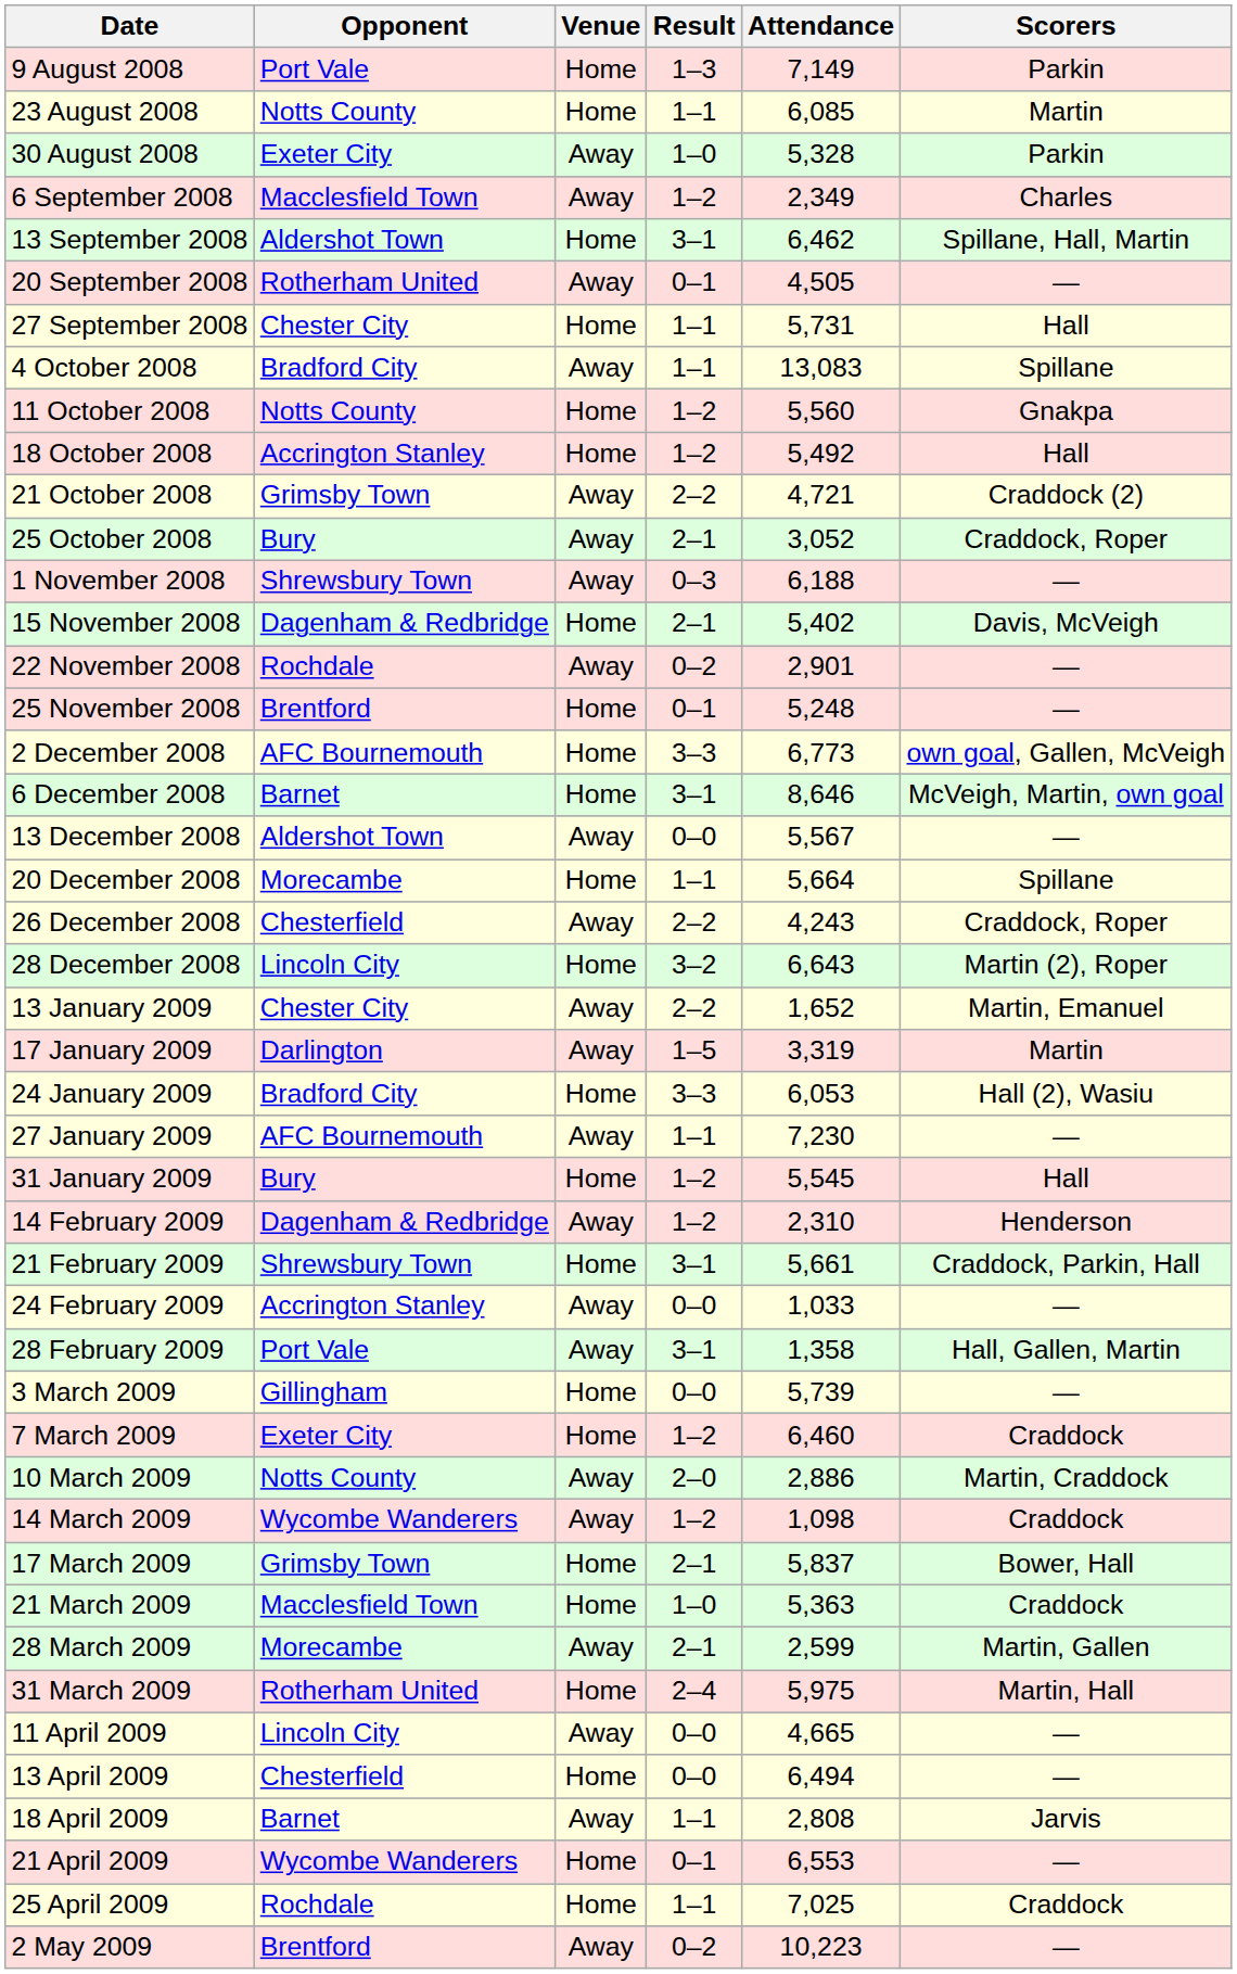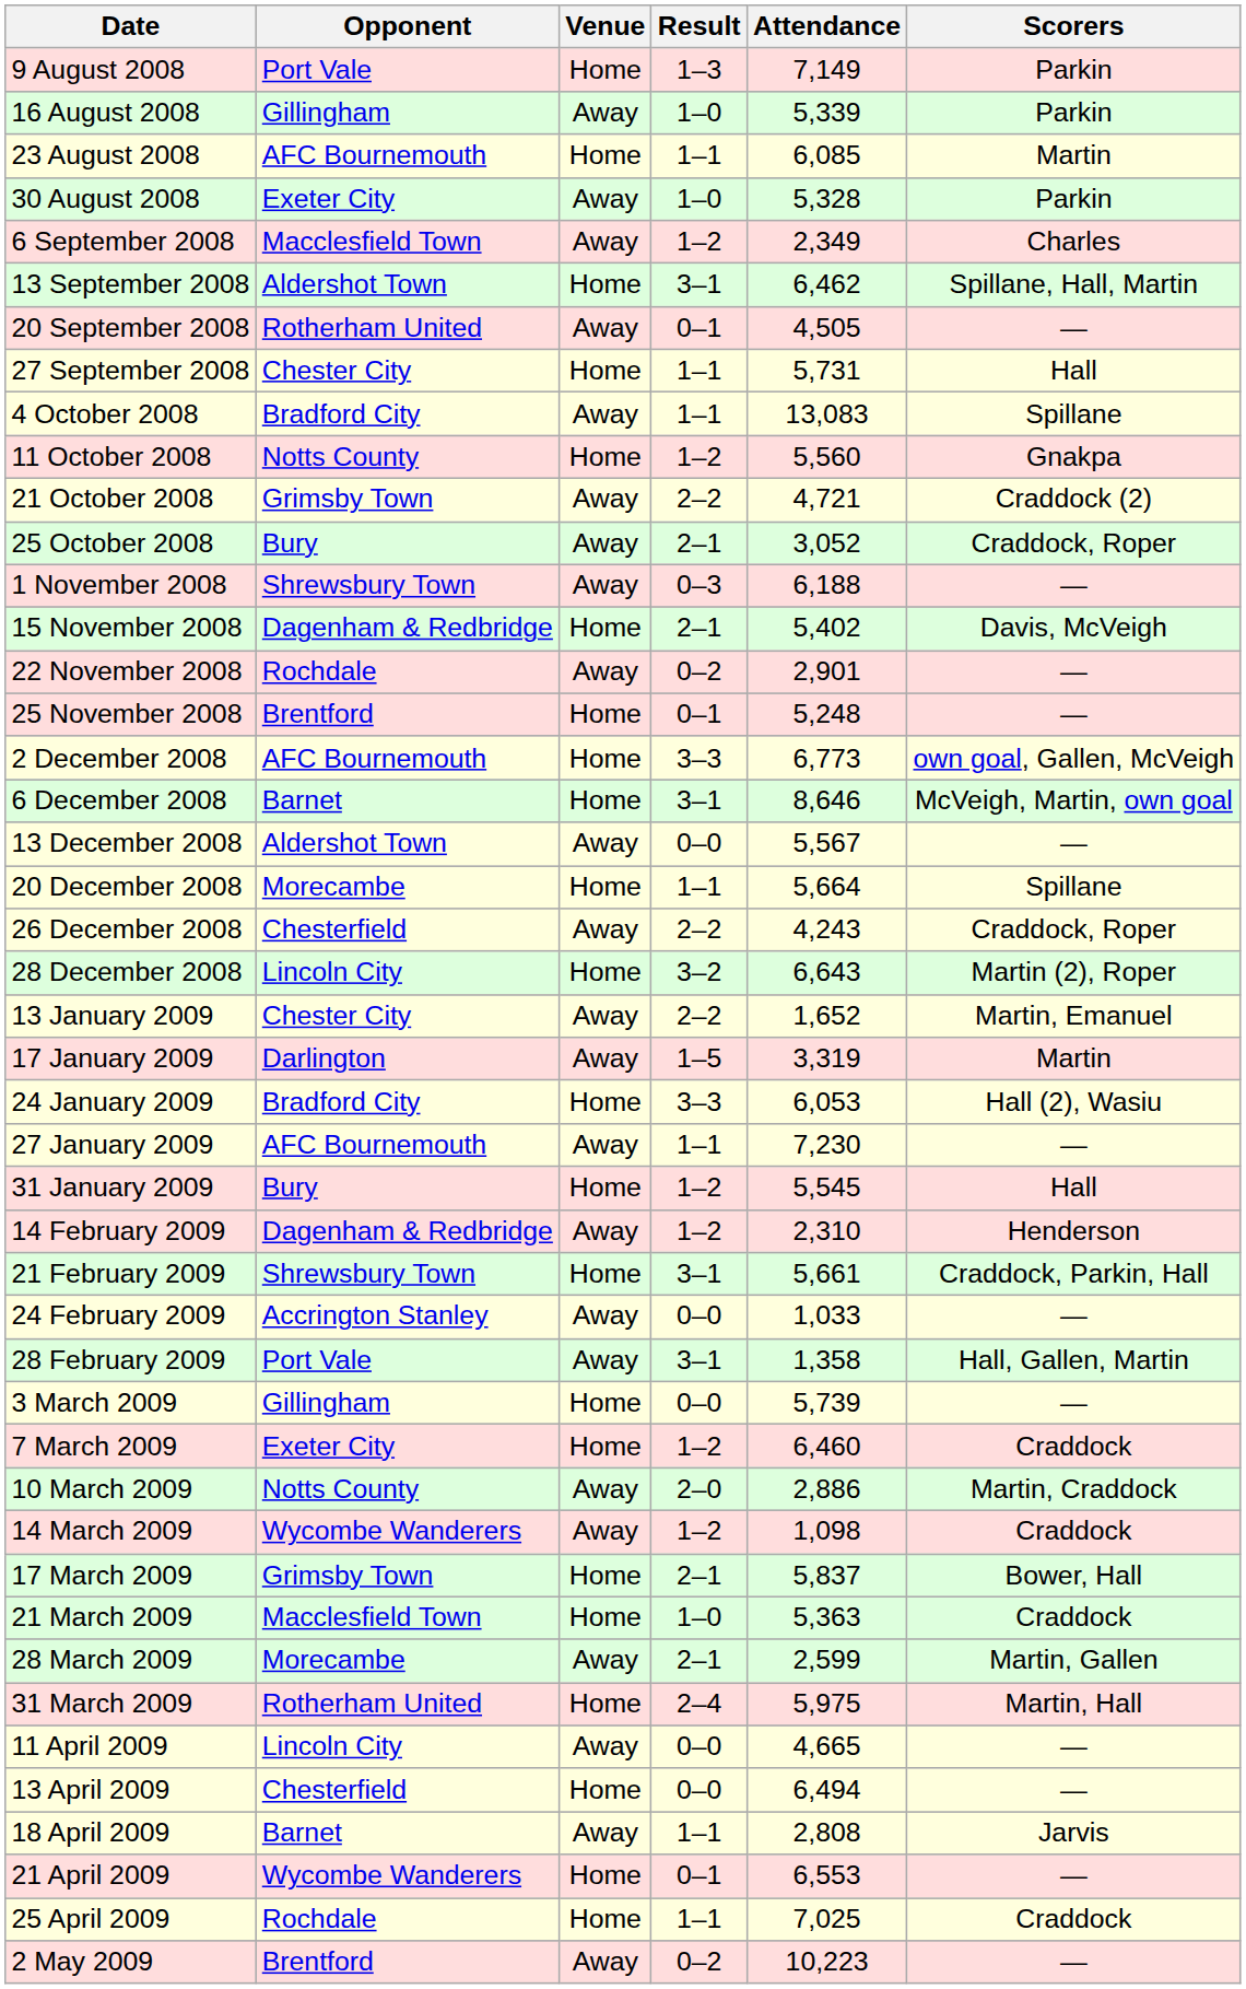+ row: 16 August 2008 | Gillingham | Away | 1–0 | 5,339 | Parkin
23 August 2008 | Opponent: Notts County -> AFC Bournemouth
- row: 18 October 2008 | Accrington Stanley | Home | 1–2 | 5,492 | Hall
